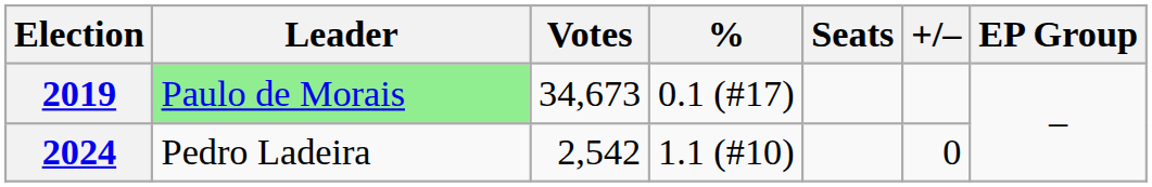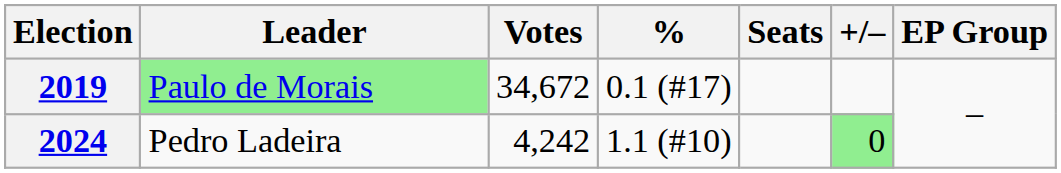2019 | Votes: 34,673 -> 34,672
2024 | Votes: 2,542 -> 4,242
2024 | +/–: no background -> lightgreen background
